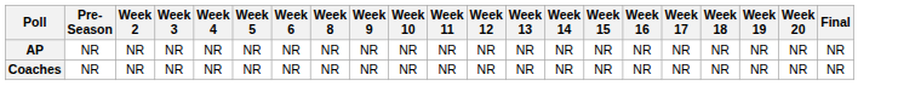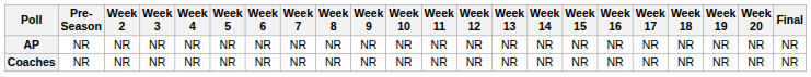+ column: Week 7 | NR | NR
